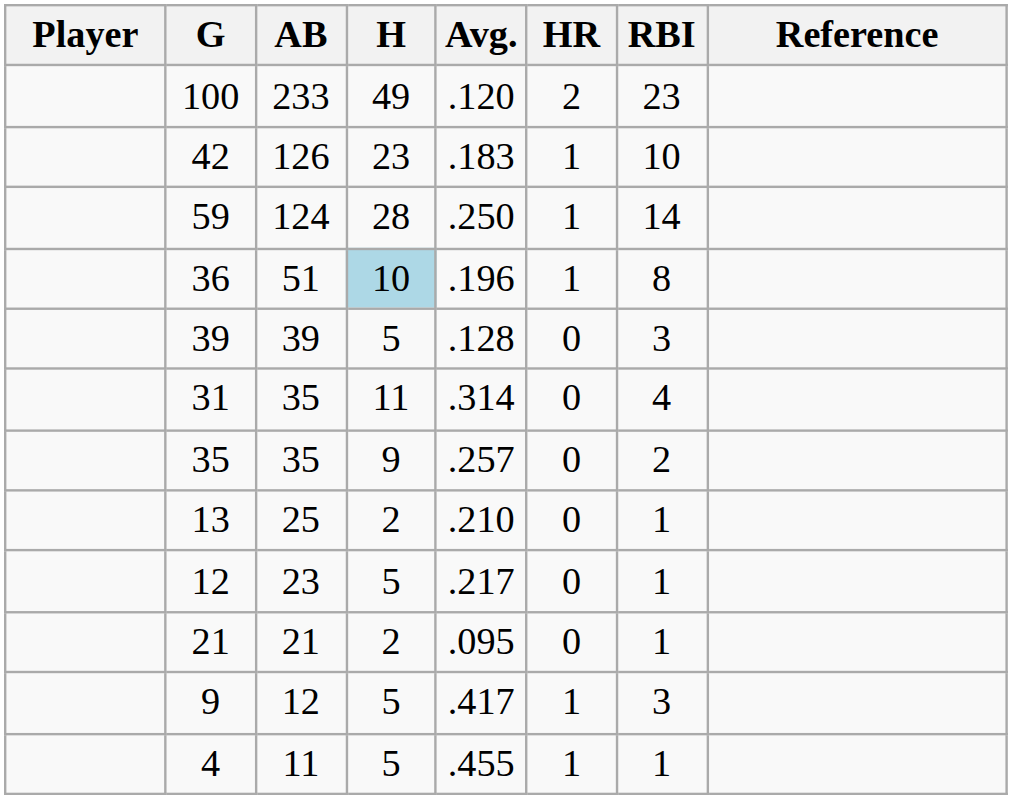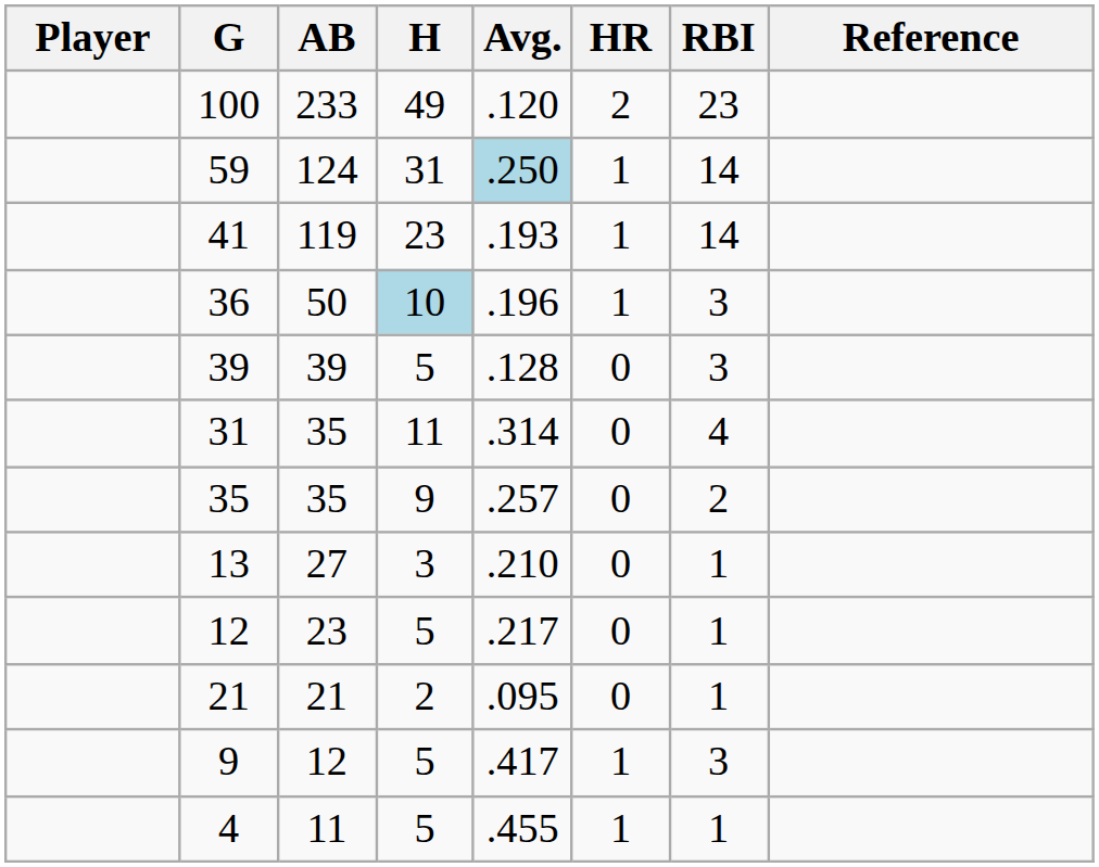- row: 42 | 126 | 23 | .183 | 1 | 10
59 | H: 28 -> 31
59 | Avg.: no background -> lightblue background
+ row: 41 | 119 | 23 | .193 | 1 | 14
36 | AB: 51 -> 50
36 | RBI: 8 -> 3
13 | AB: 25 -> 27
13 | H: 2 -> 3
